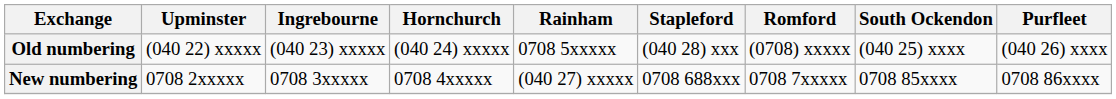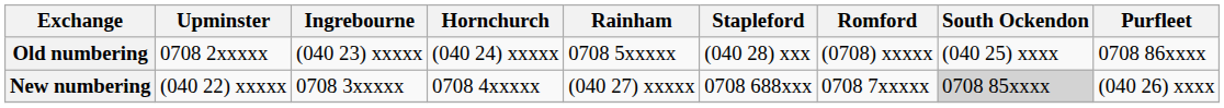Old numbering | Upminster: (040 22) xxxxx -> 0708 2xxxxx
Old numbering | Purfleet: (040 26) xxxx -> 0708 86xxxx
New numbering | Upminster: 0708 2xxxxx -> (040 22) xxxxx
New numbering | South Ockendon: no background -> lightgrey background
New numbering | Purfleet: 0708 86xxxx -> (040 26) xxxx
